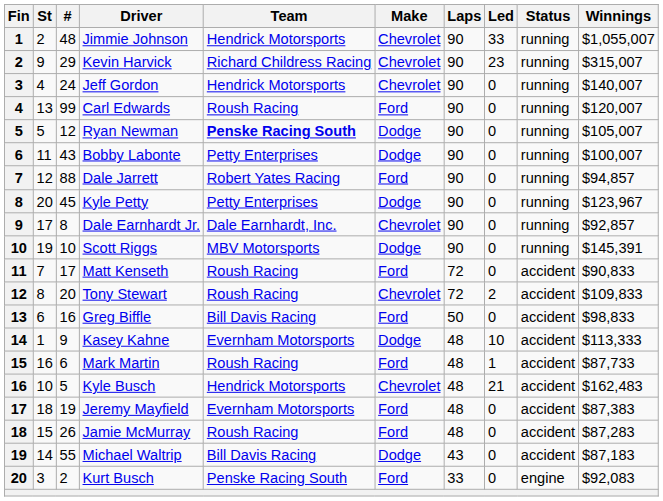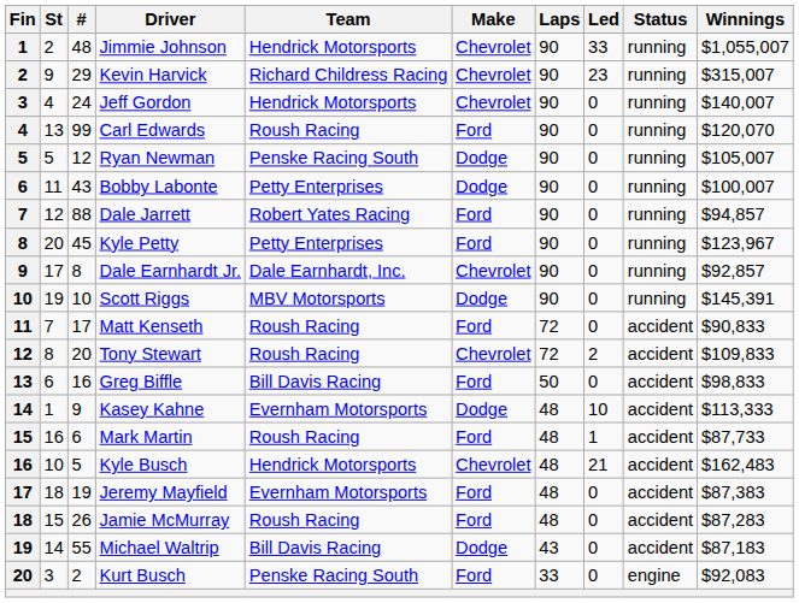Carl Edwards | Winnings: $120,007 -> $120,070
Ryan Newman | Team: bold -> normal
Kyle Petty | Make: Dodge -> Ford
